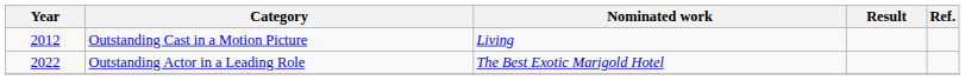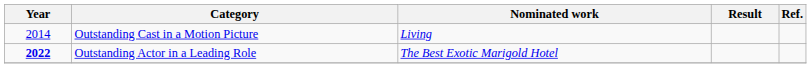Outstanding Cast in a Motion Picture | Year: 2012 -> 2014
Outstanding Actor in a Leading Role | Year: normal -> bold
